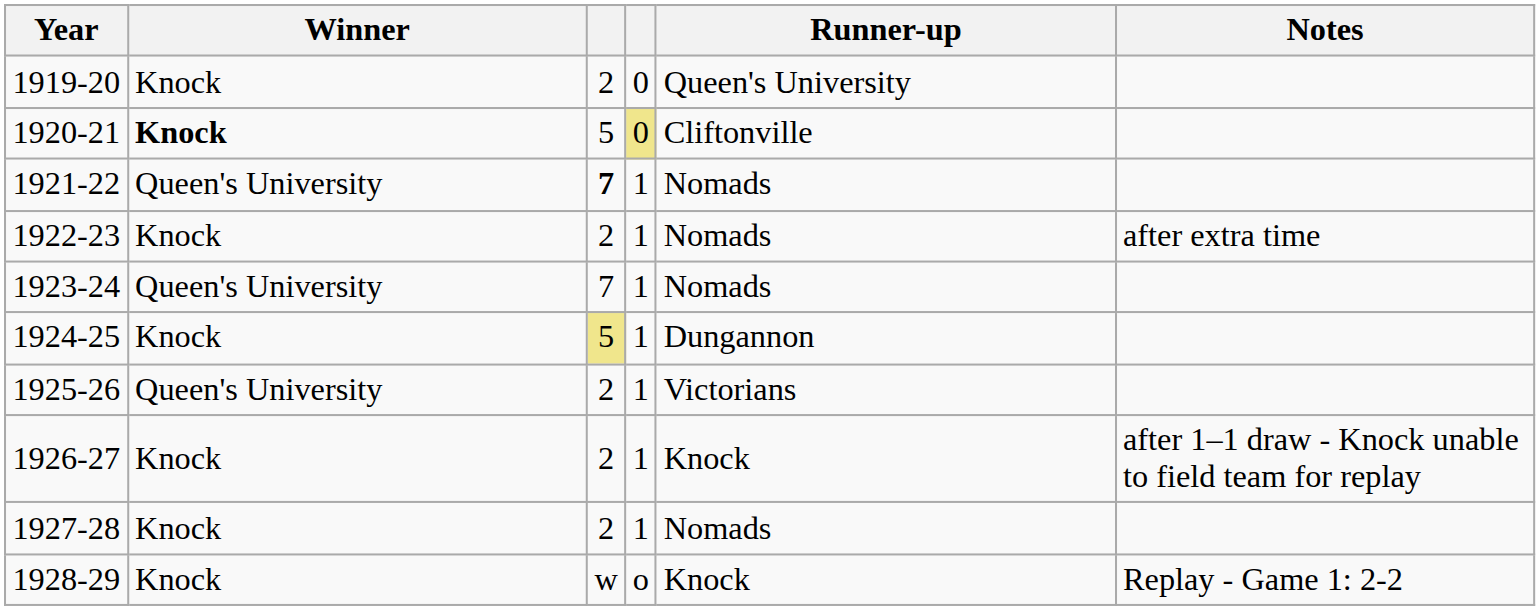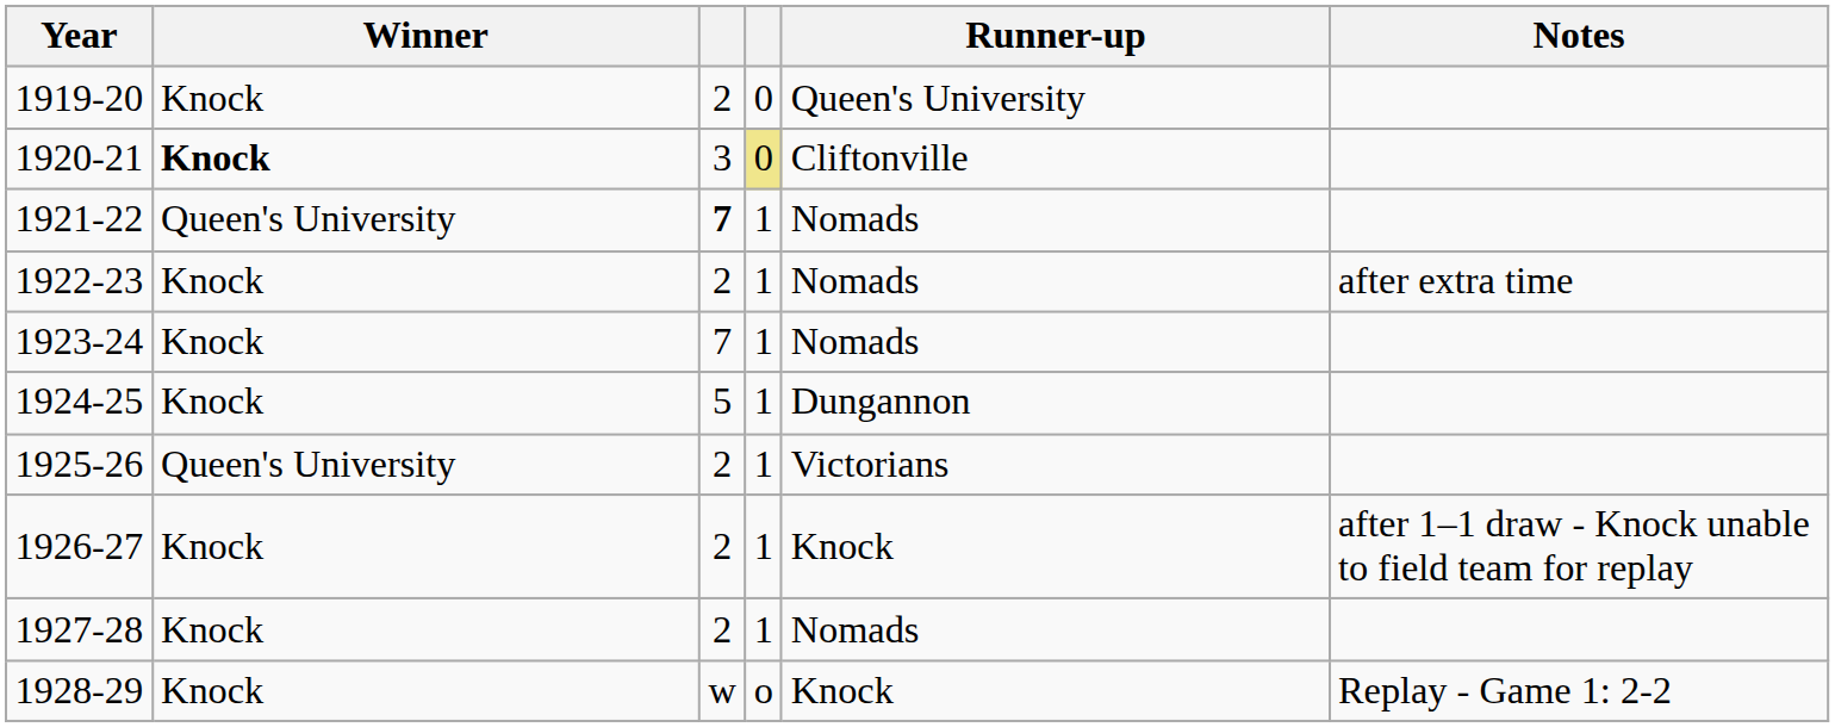1920-21 | column 3: 5 -> 3
1923-24 | Winner: Queen's University -> Knock
1924-25 | column 3: khaki background -> no background
